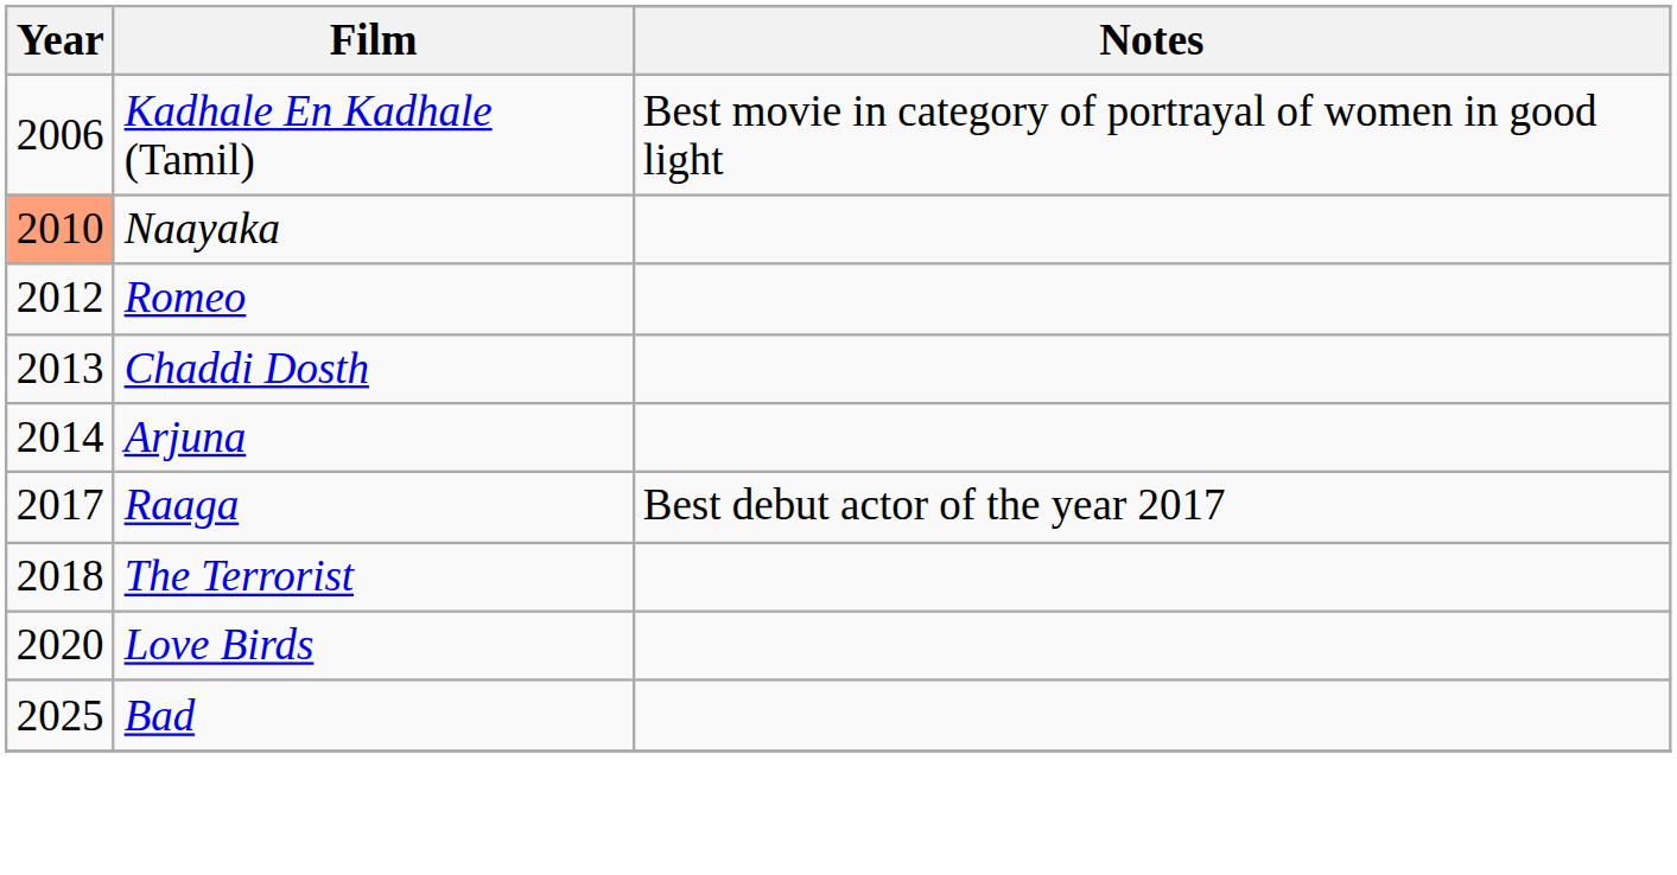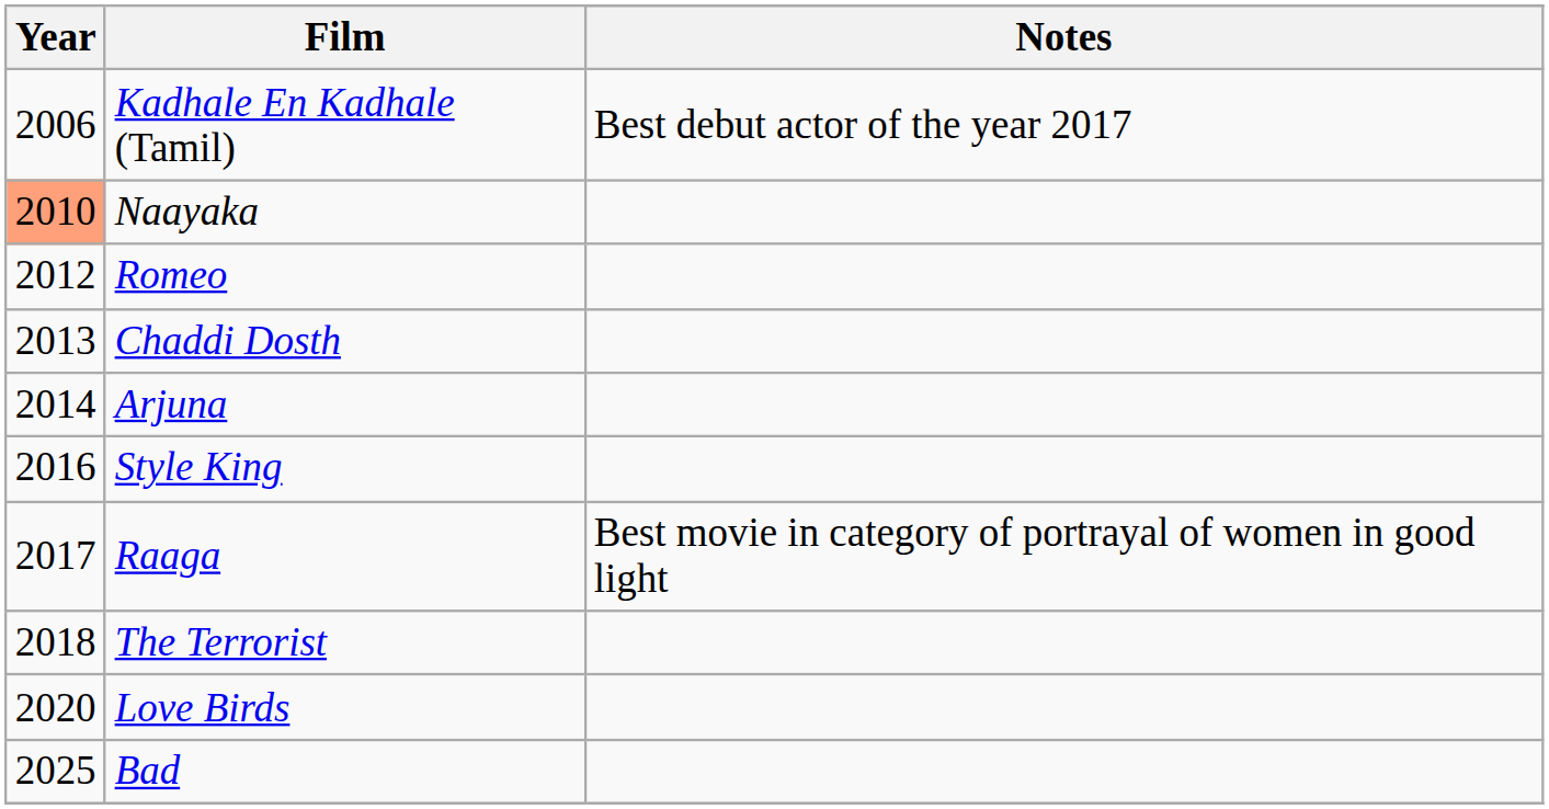Kadhale En Kadhale (Tamil) | Notes: Best movie in category of portrayal of women in good light -> Best debut actor of the year 2017
+ row: 2016 | Style King
Raaga | Notes: Best debut actor of the year 2017 -> Best movie in category of portrayal of women in good light
